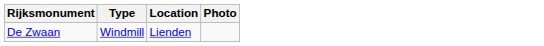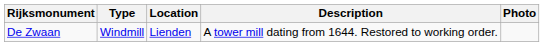+ column: Description | A tower mill dating from 1644. Restored to working order.
